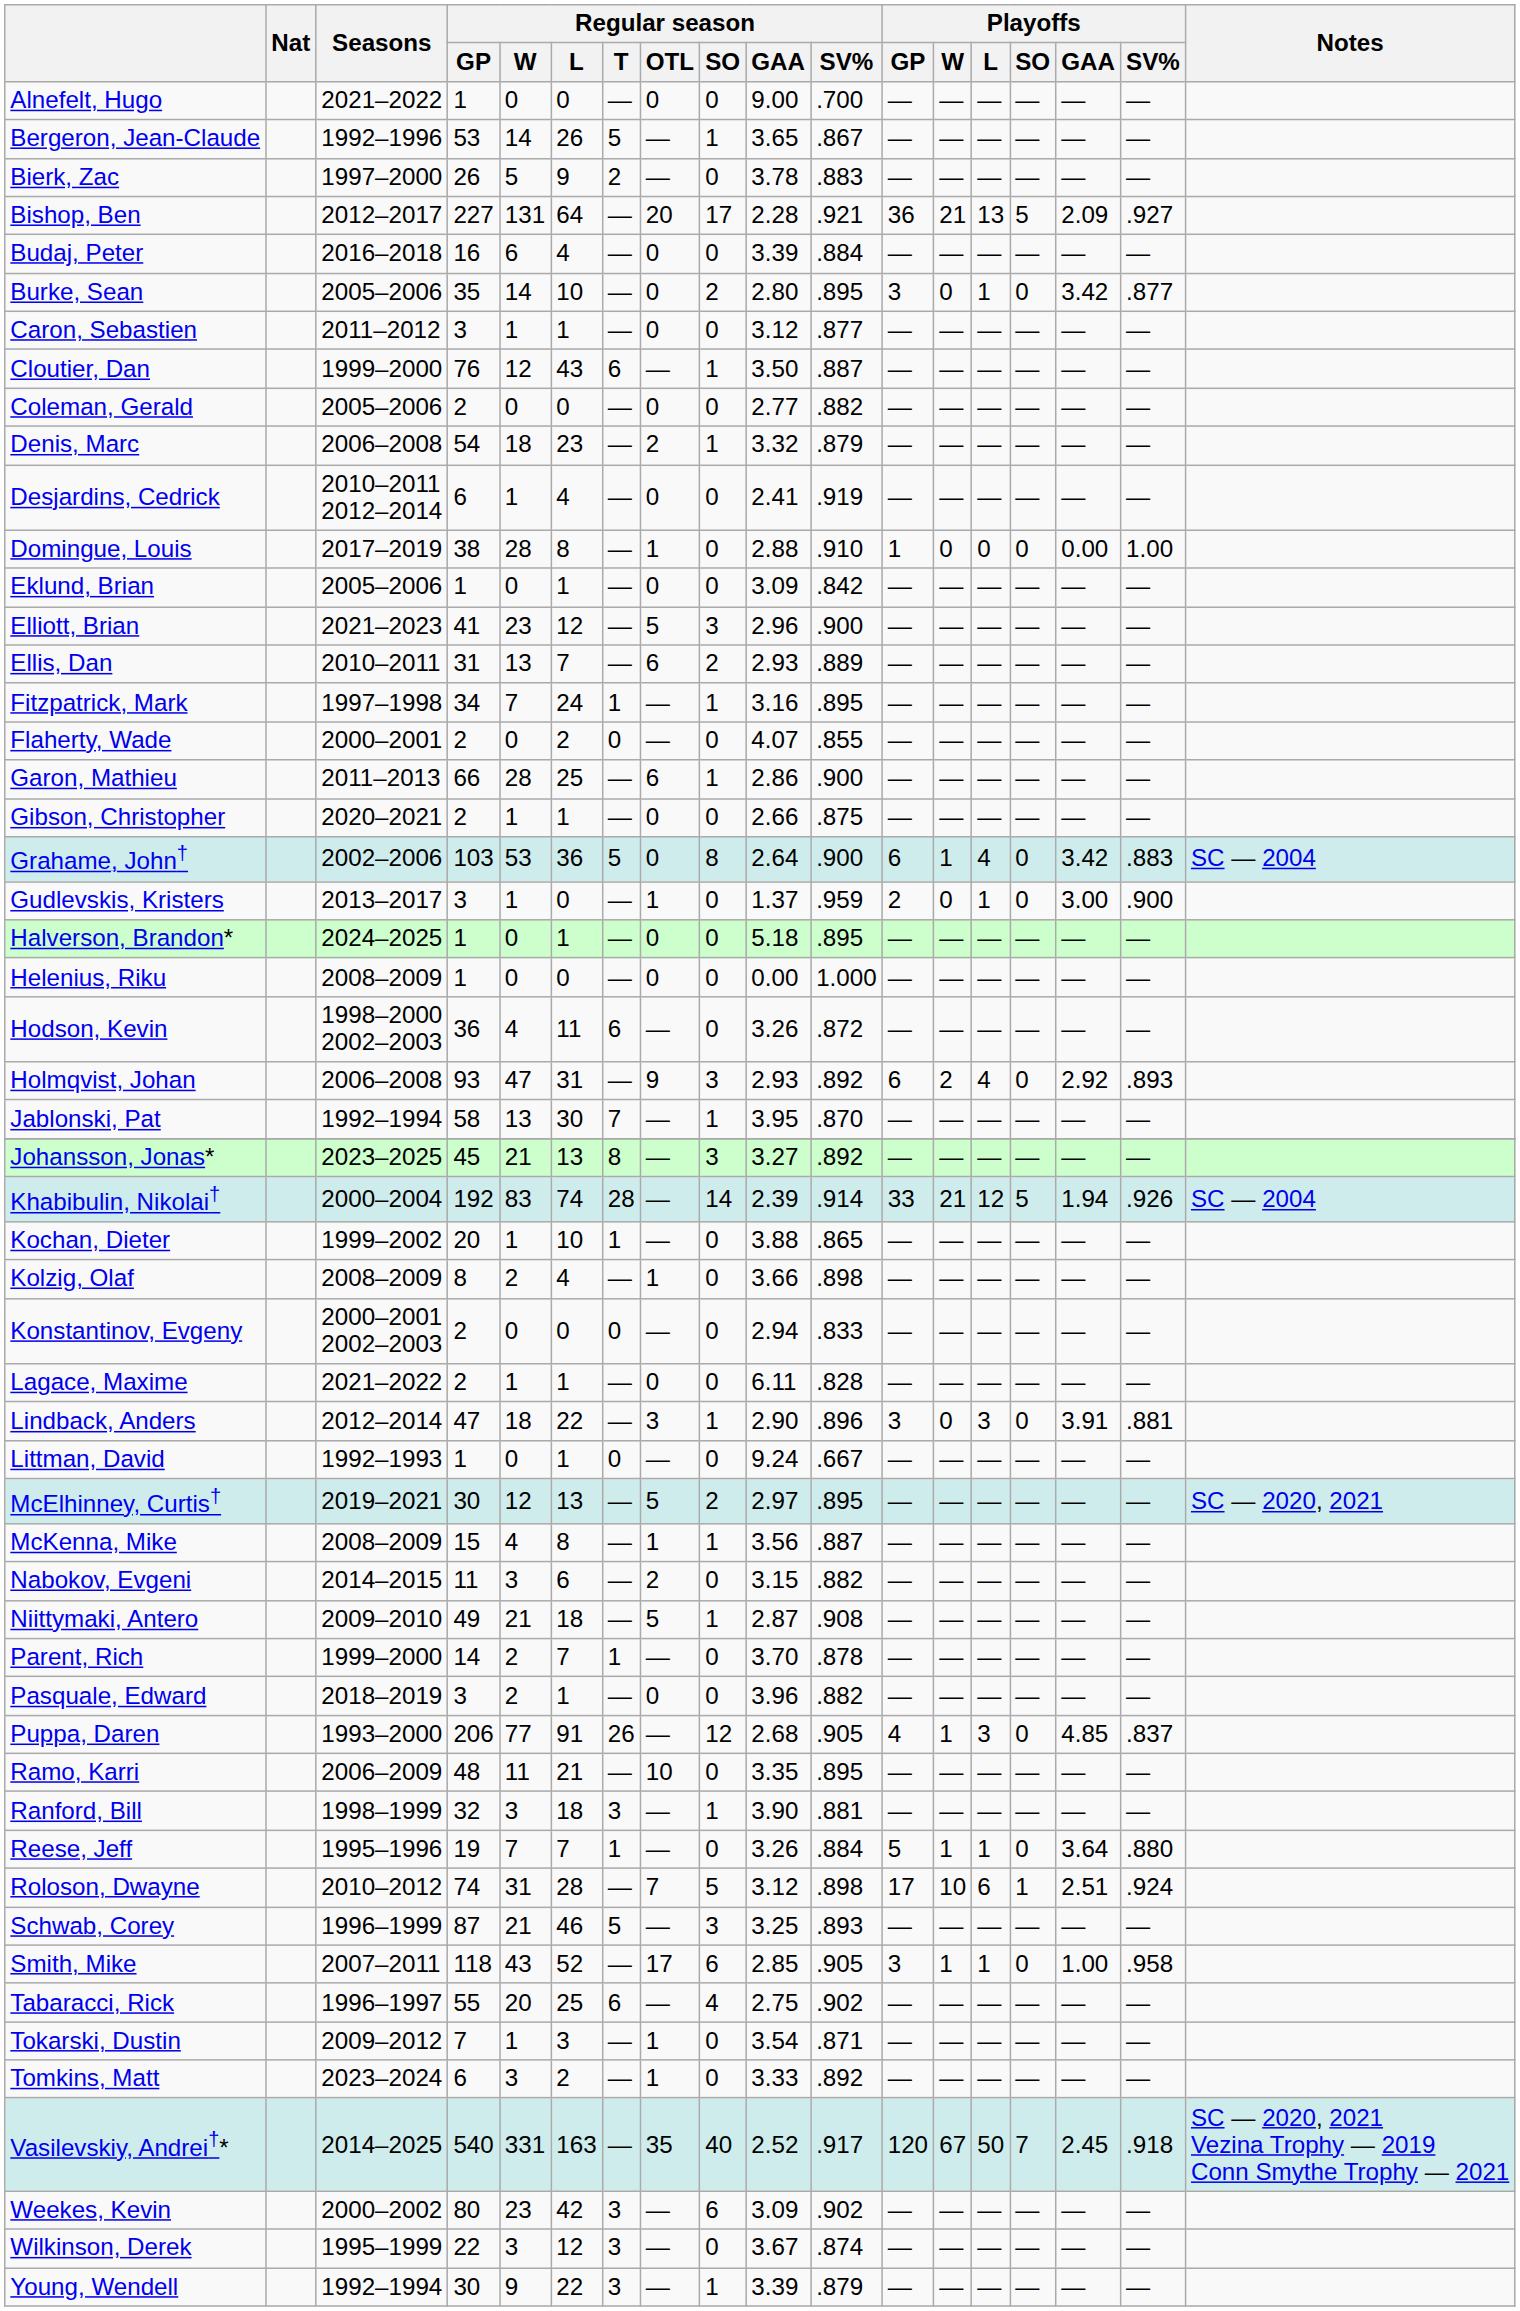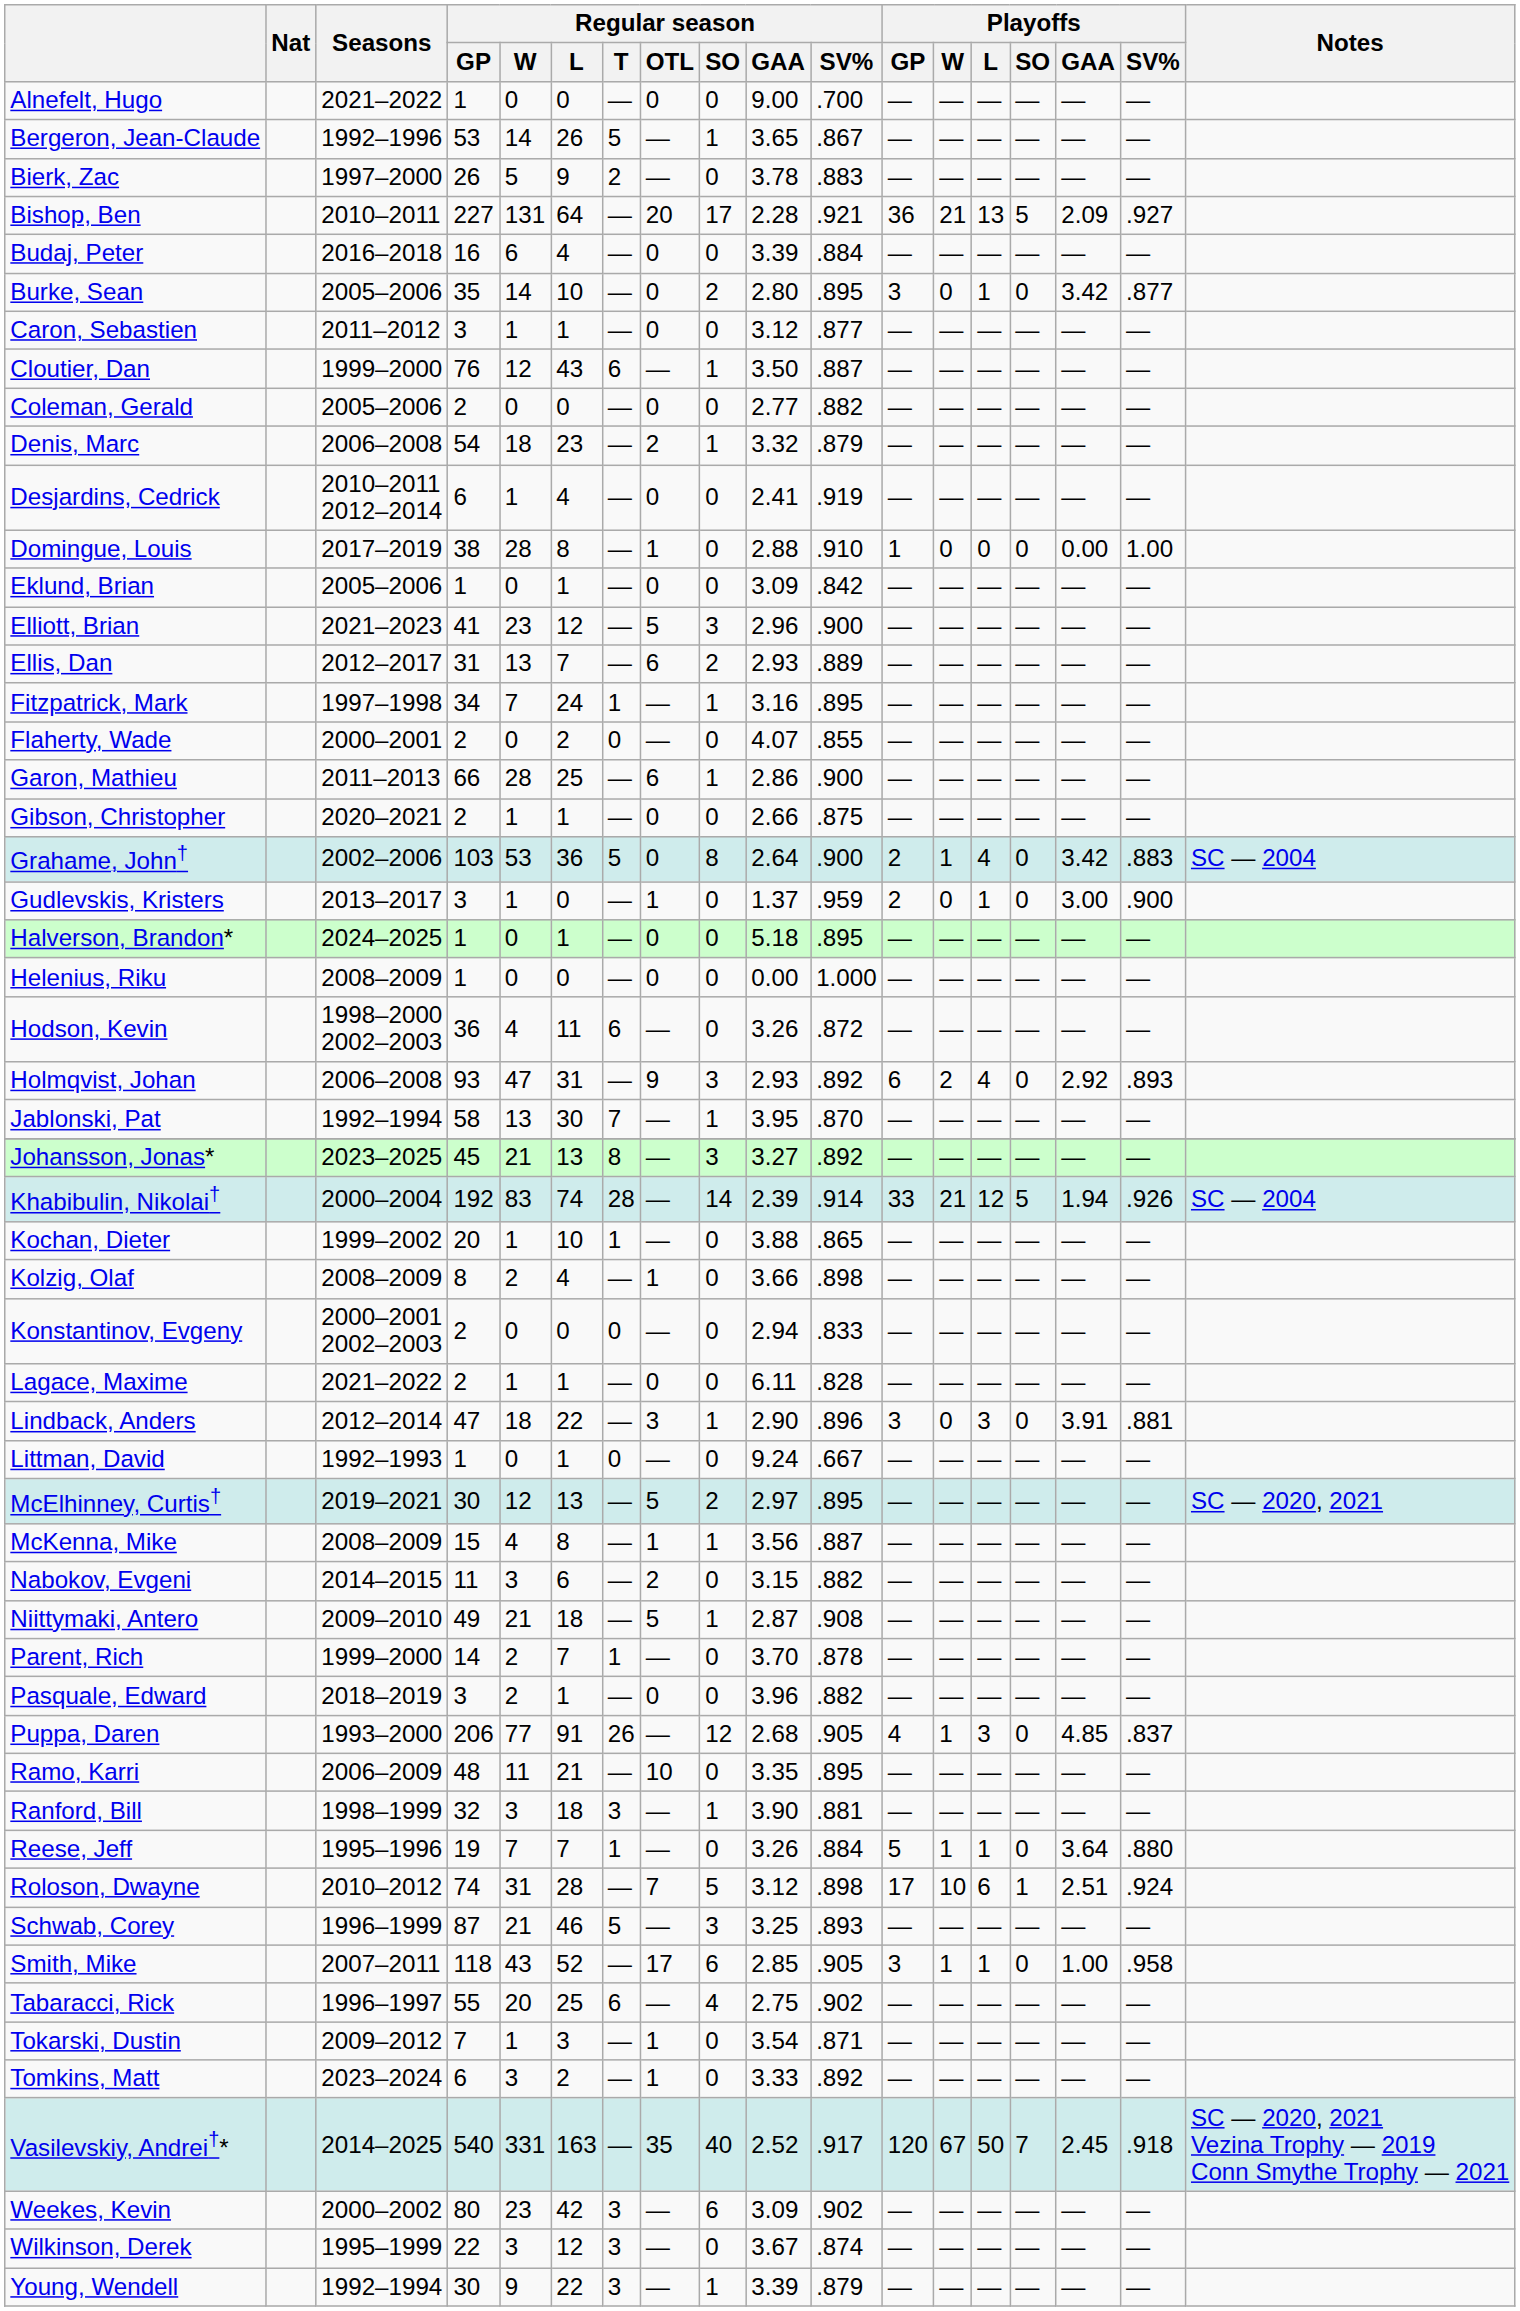Bishop, Ben | Seasons: 2012–2017 -> 2010–2011
Ellis, Dan | Seasons: 2010–2011 -> 2012–2017
Grahame, John† | Playoffs / GP: 6 -> 2
